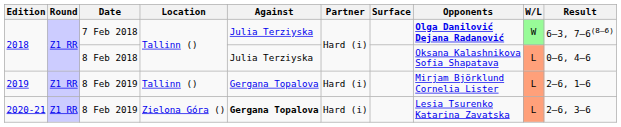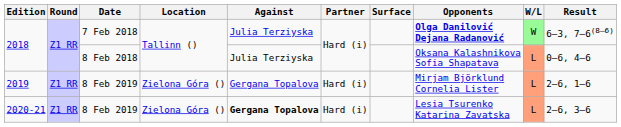2019 | Location: Tallinn () -> Zielona Góra ()
